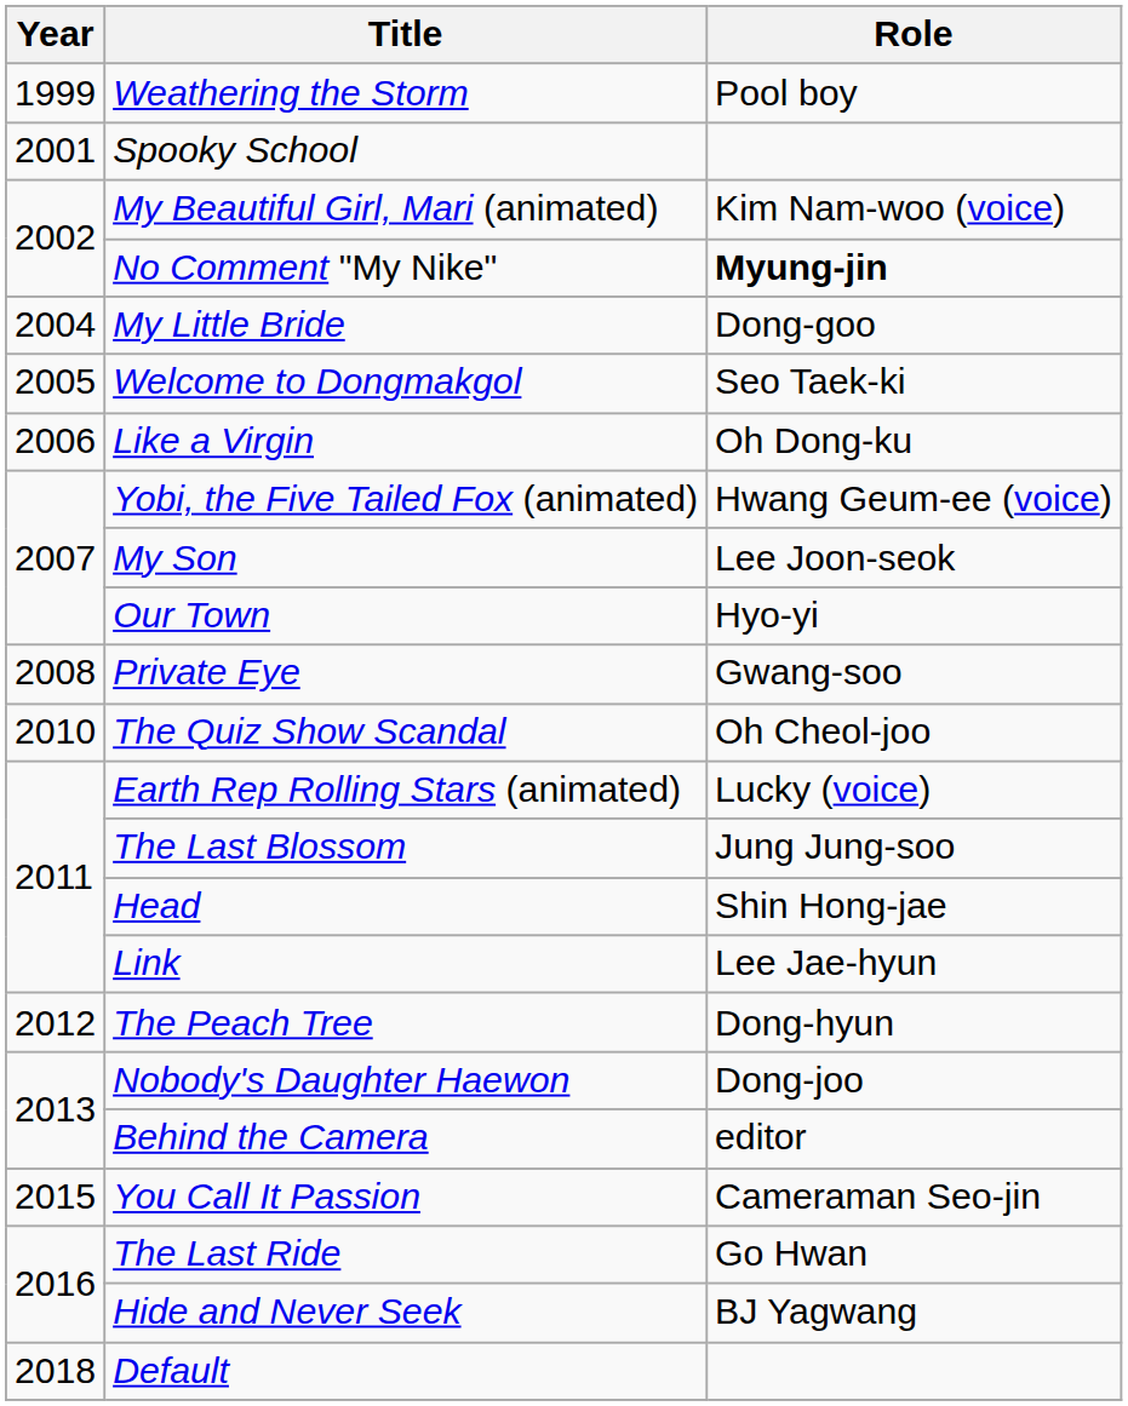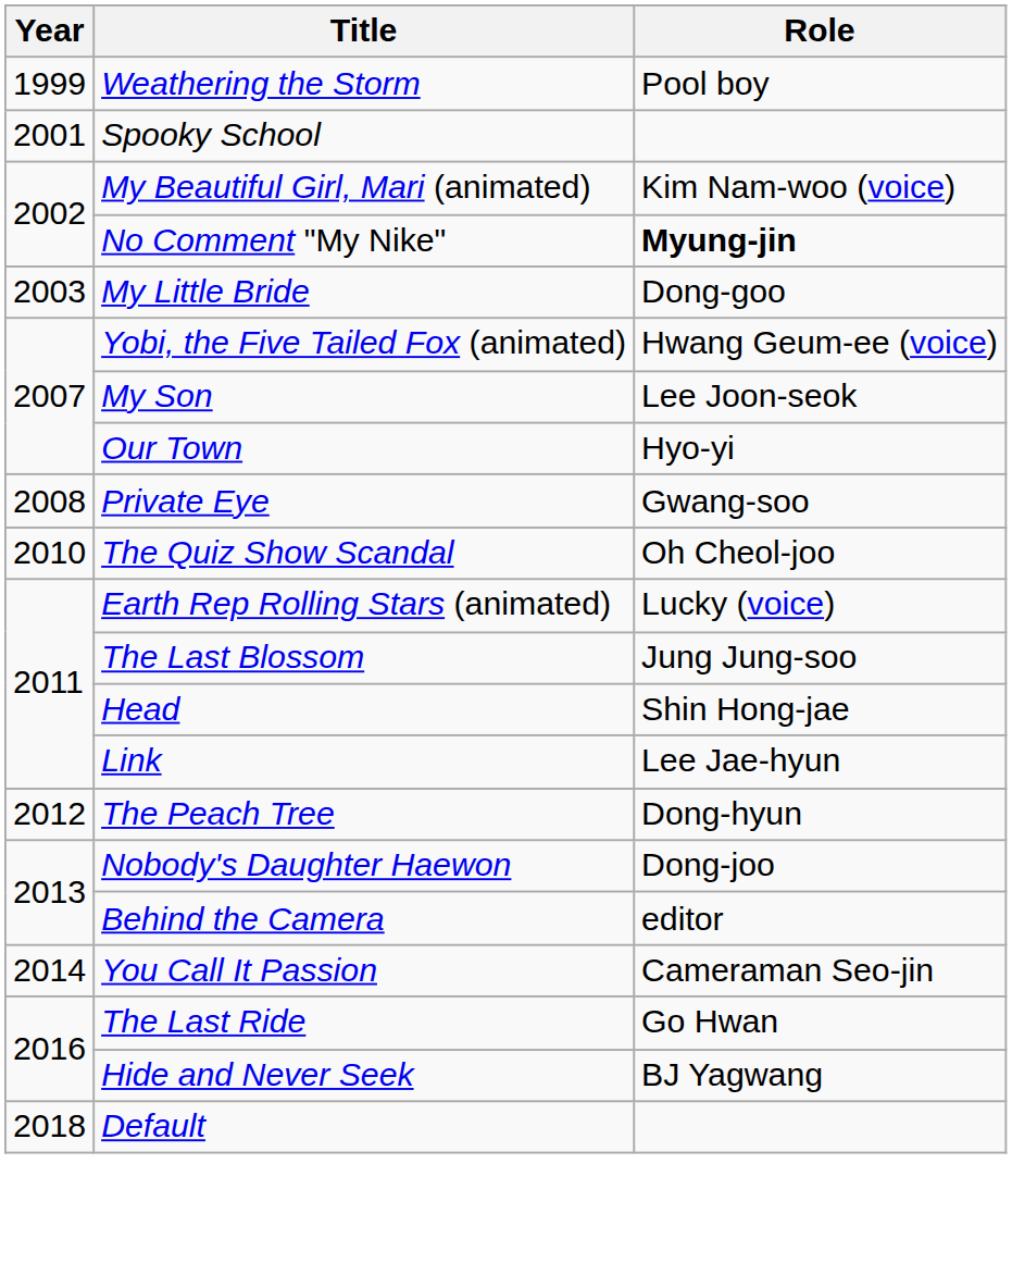My Little Bride | Year: 2004 -> 2003
- row: 2005 | Welcome to Dongmakgol | Seo Taek-ki
- row: 2006 | Like a Virgin | Oh Dong-ku
You Call It Passion | Year: 2015 -> 2014
